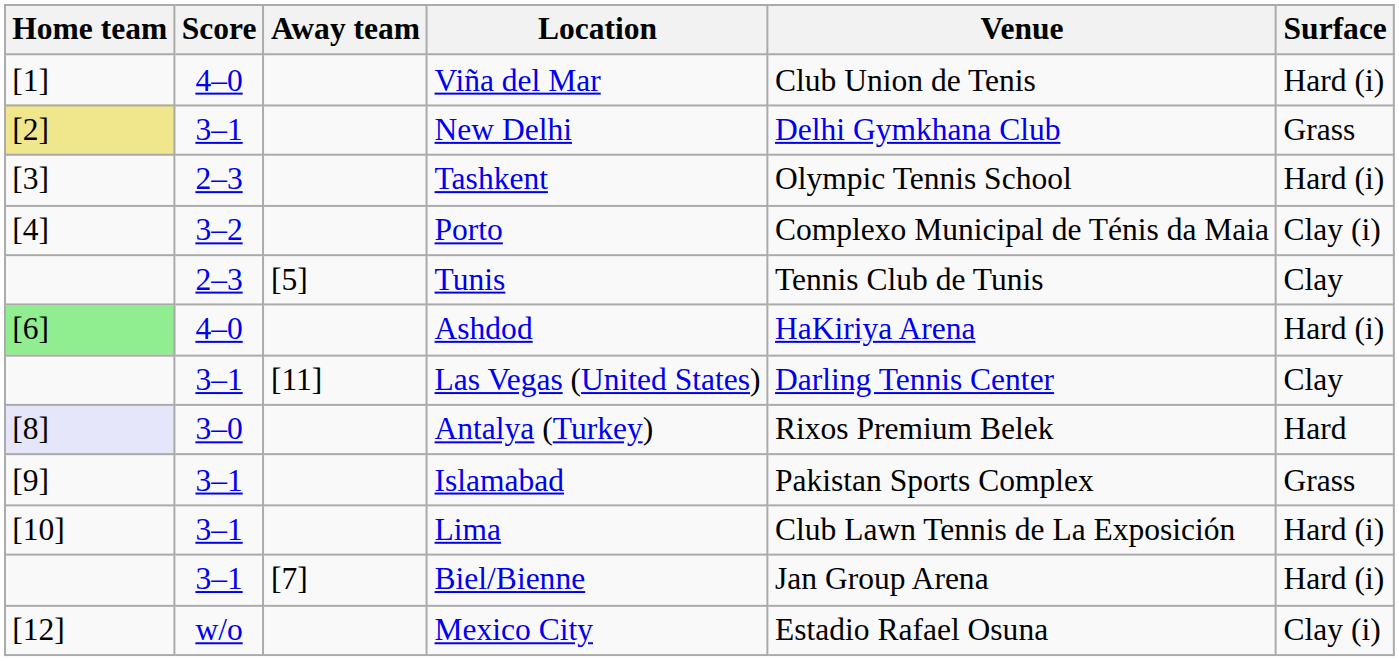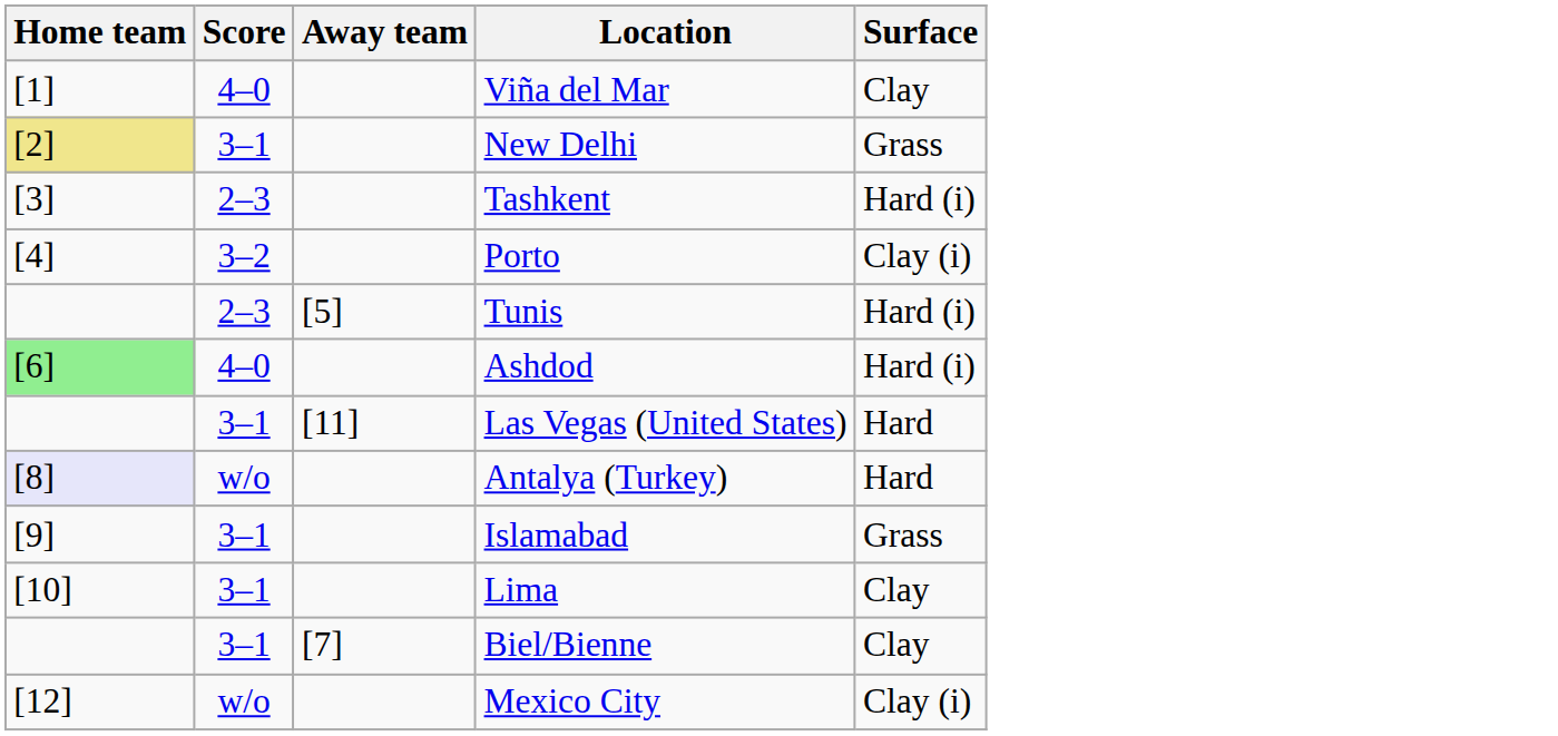- column: Venue | Club Union de Tenis | Delhi Gymkhana Club | Olympic Tennis School | Complexo Municipal de Ténis da Maia | Tennis Club de Tunis | HaKiriya Arena | Darling Tennis Center | Rixos Premium Belek | Pakistan Sports Complex | Club Lawn Tennis de La Exposición | Jan Group Arena | Estadio Rafael Osuna
Viña del Mar | Surface: Hard (i) -> Clay
Tunis | Surface: Clay -> Hard (i)
Las Vegas (United States) | Surface: Clay -> Hard
Antalya (Turkey) | Score: 3–0 -> w/o
Lima | Surface: Hard (i) -> Clay
Biel/Bienne | Surface: Hard (i) -> Clay
